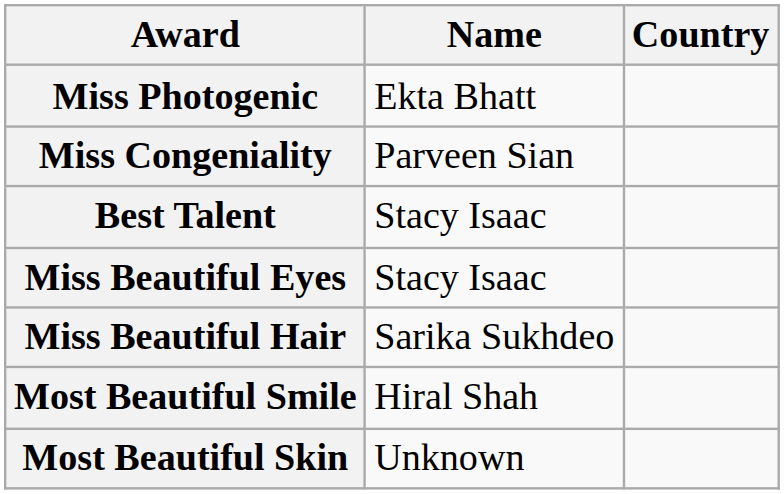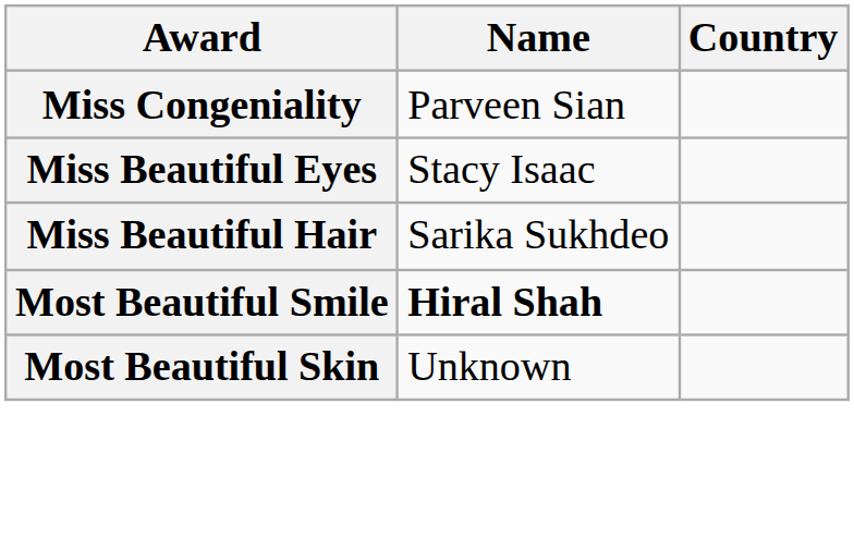- row: Miss Photogenic | Ekta Bhatt
- row: Best Talent | Stacy Isaac
Most Beautiful Smile | Name: normal -> bold
